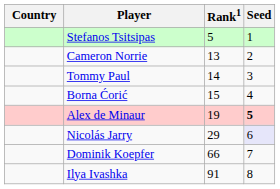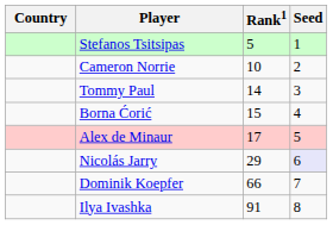Cameron Norrie | Rank1: 13 -> 10
Alex de Minaur | Rank1: 19 -> 17
Alex de Minaur | Seed: bold -> normal
